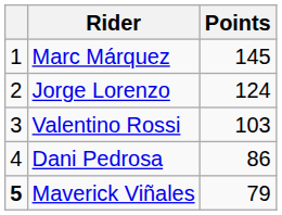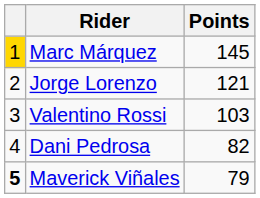Marc Márquez | column 1: no background -> gold background
Jorge Lorenzo | Points: 124 -> 121
Dani Pedrosa | Points: 86 -> 82
